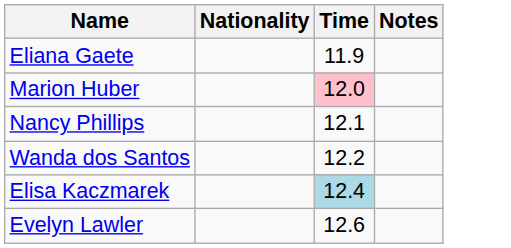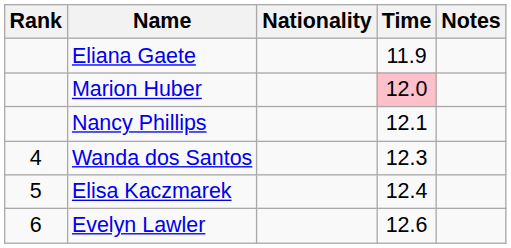+ column: Rank | 4 | 5 | 6
Wanda dos Santos | Time: 12.2 -> 12.3
Elisa Kaczmarek | Time: lightblue background -> no background
